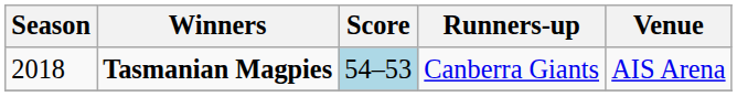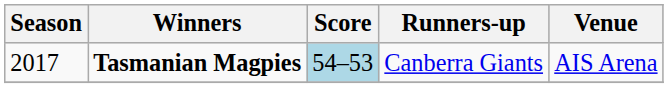Tasmanian Magpies | Season: 2018 -> 2017
